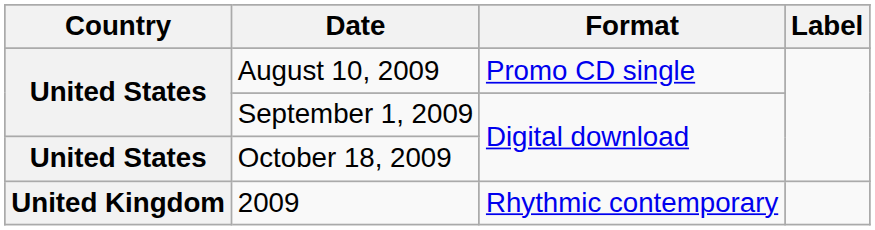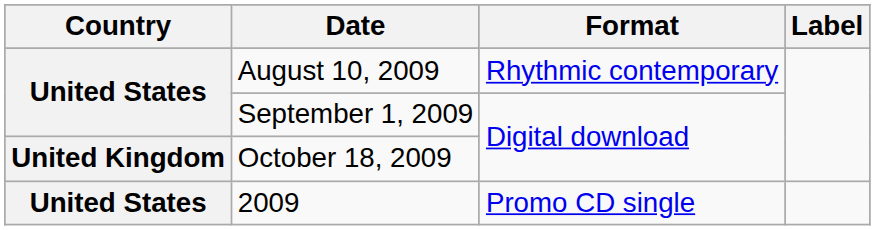August 10, 2009 | Format: Promo CD single -> Rhythmic contemporary
October 18, 2009 | Country: United States -> United Kingdom
2009 | Country: United Kingdom -> United States
2009 | Format: Rhythmic contemporary -> Promo CD single
